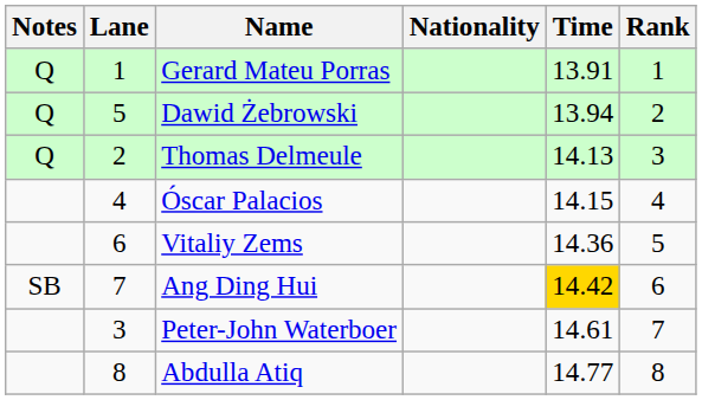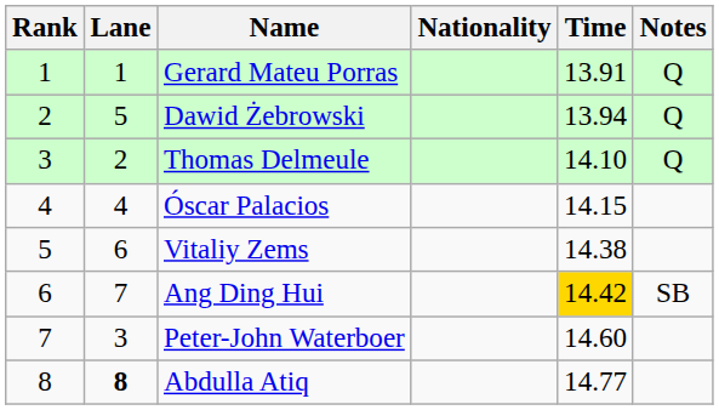columns swapped: Rank <-> Notes
Thomas Delmeule | Time: 14.13 -> 14.10
Vitaliy Zems | Time: 14.36 -> 14.38
Peter-John Waterboer | Time: 14.61 -> 14.60
Abdulla Atiq | Lane: normal -> bold
